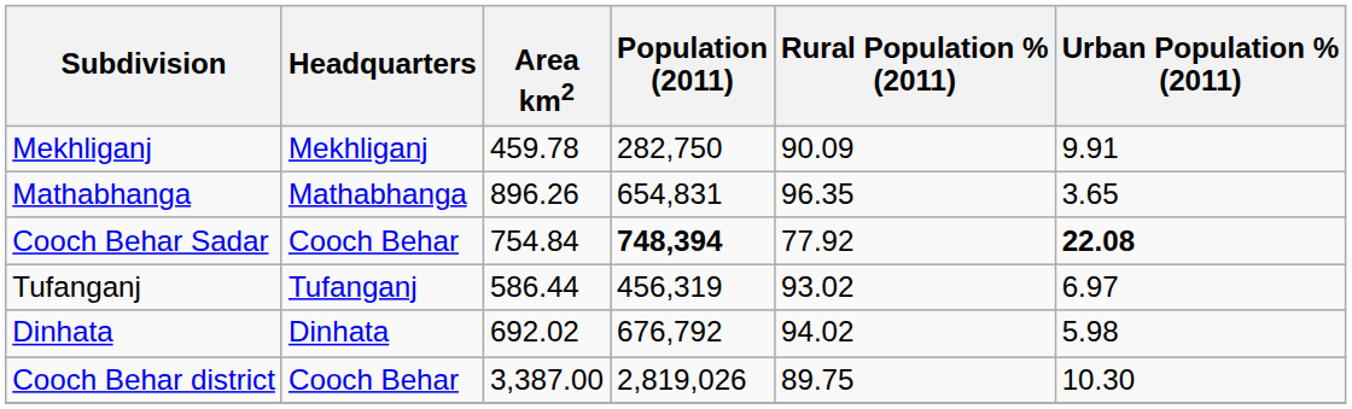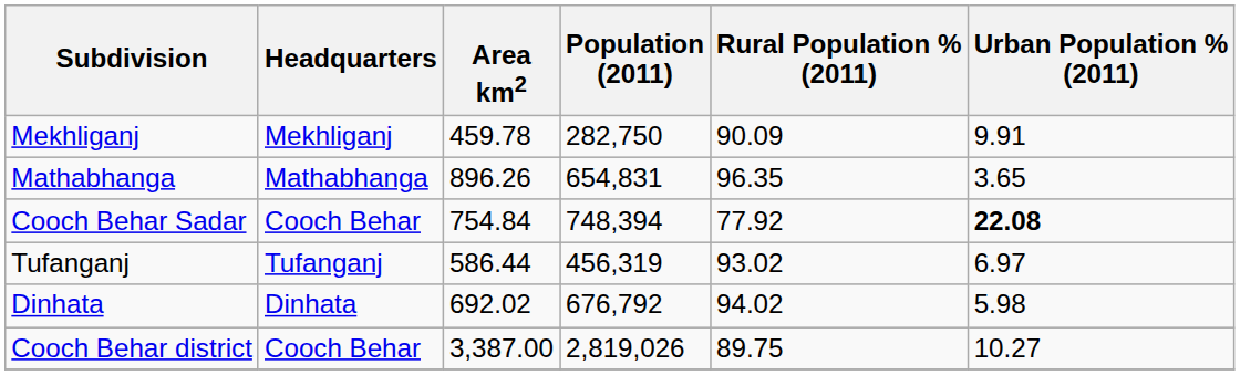Cooch Behar Sadar | Population (2011): bold -> normal
Cooch Behar district | Urban Population % (2011): 10.30 -> 10.27
